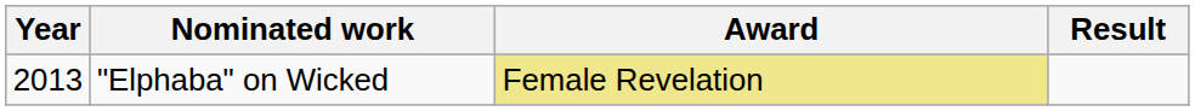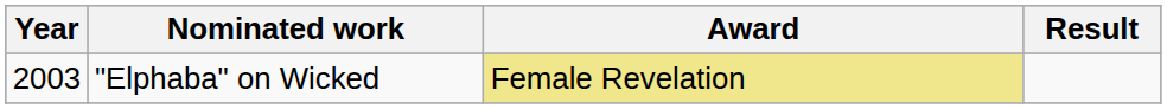"Elphaba" on Wicked | Year: 2013 -> 2003
